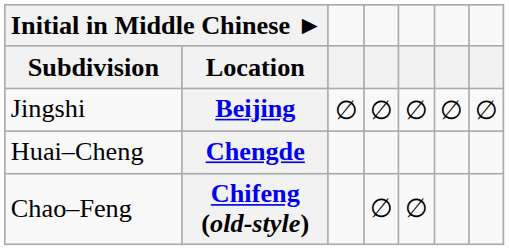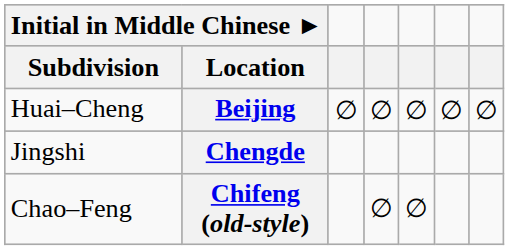Beijing | Initial in Middle Chinese ► / Subdivision: Jingshi -> Huai–Cheng
Chengde | Initial in Middle Chinese ► / Subdivision: Huai–Cheng -> Jingshi
